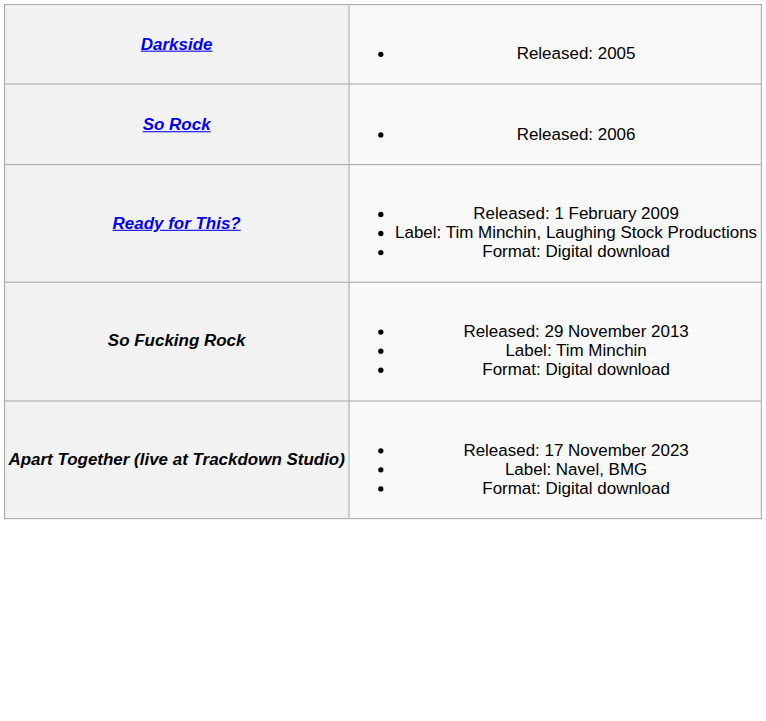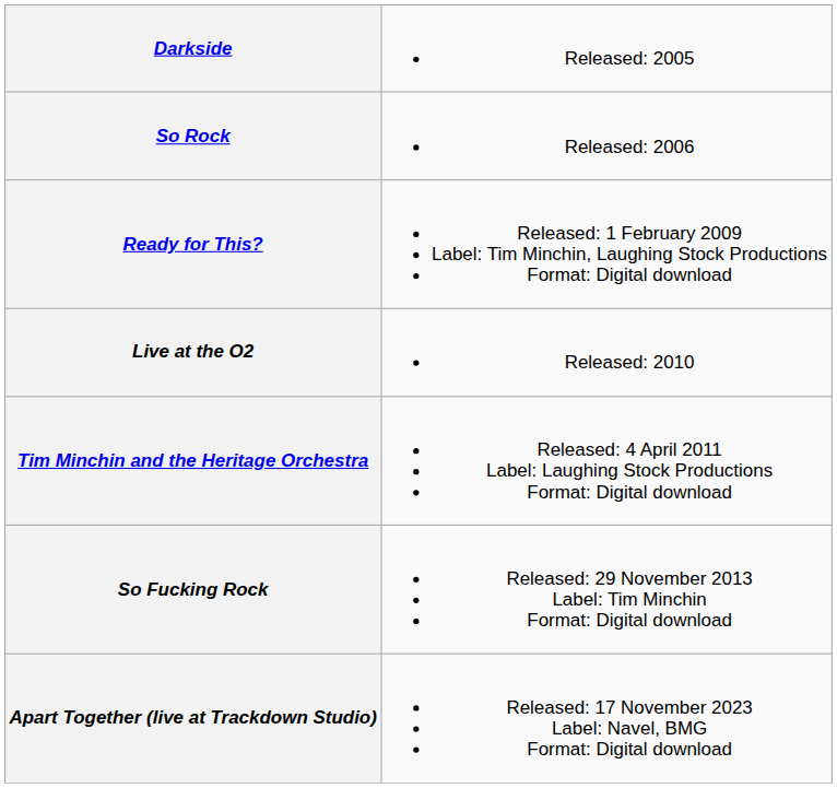+ row: Live at the O2 | Released: 2010
+ row: Tim Minchin and the Heritage Orchestra | Released: 4 April 2011 Label: Laughing Stock Productions Format: Digital download
